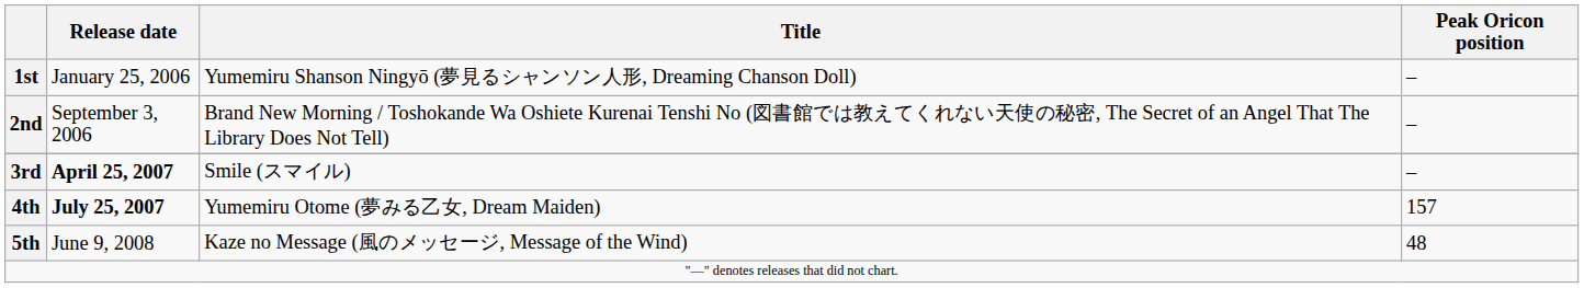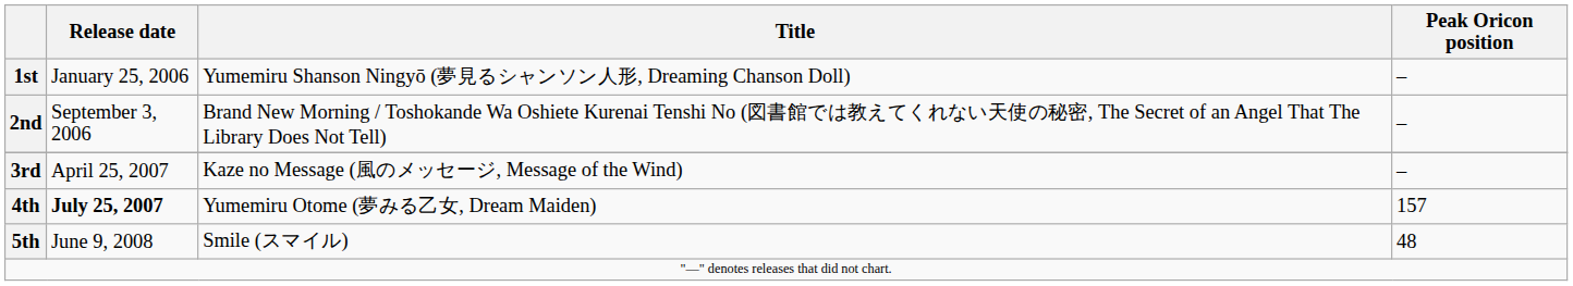3rd | Release date: bold -> normal
3rd | Title: Smile (スマイル) -> Kaze no Message (風のメッセージ, Message of the Wind)
5th | Title: Kaze no Message (風のメッセージ, Message of the Wind) -> Smile (スマイル)
